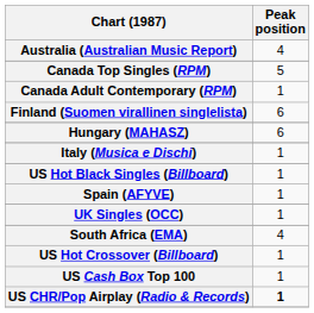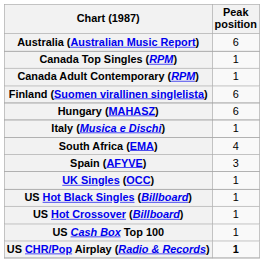Australia (Australian Music Report) | Peak position: 4 -> 6
Canada Top Singles (RPM) | Peak position: 5 -> 1
rows swapped: South Africa (EMA) <-> US Hot Black Singles (Billboard)
Spain (AFYVE) | Peak position: 1 -> 3
